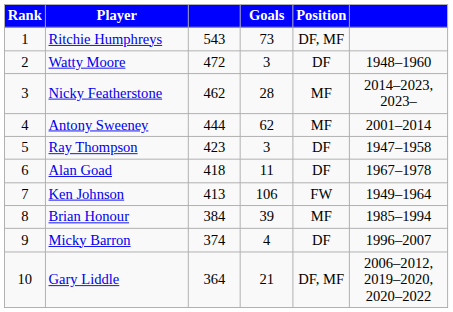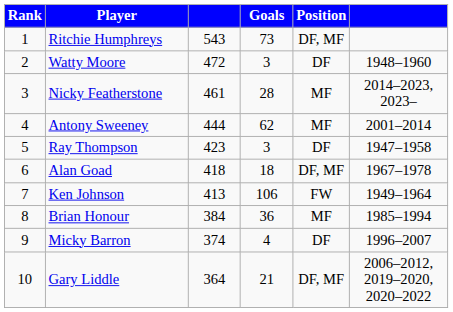Nicky Featherstone | column 3: 462 -> 461
Alan Goad | Goals: 11 -> 18
Alan Goad | Position: DF -> DF, MF
Brian Honour | Goals: 39 -> 36
